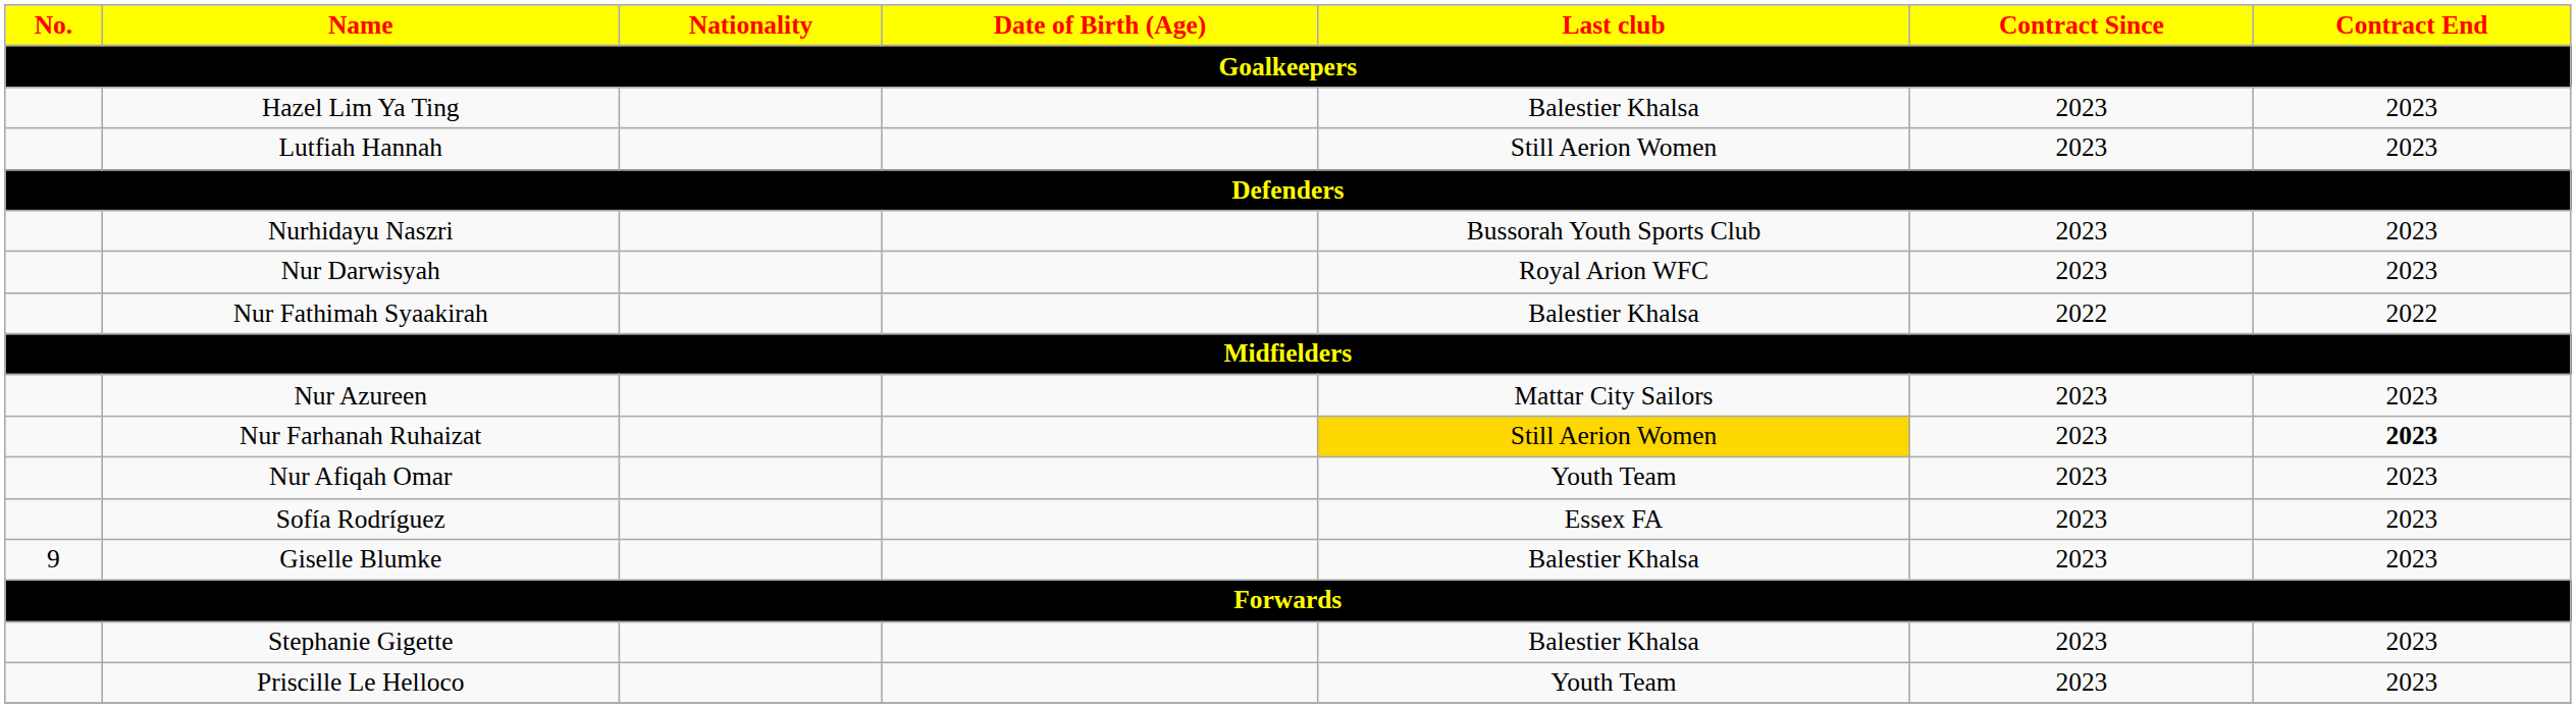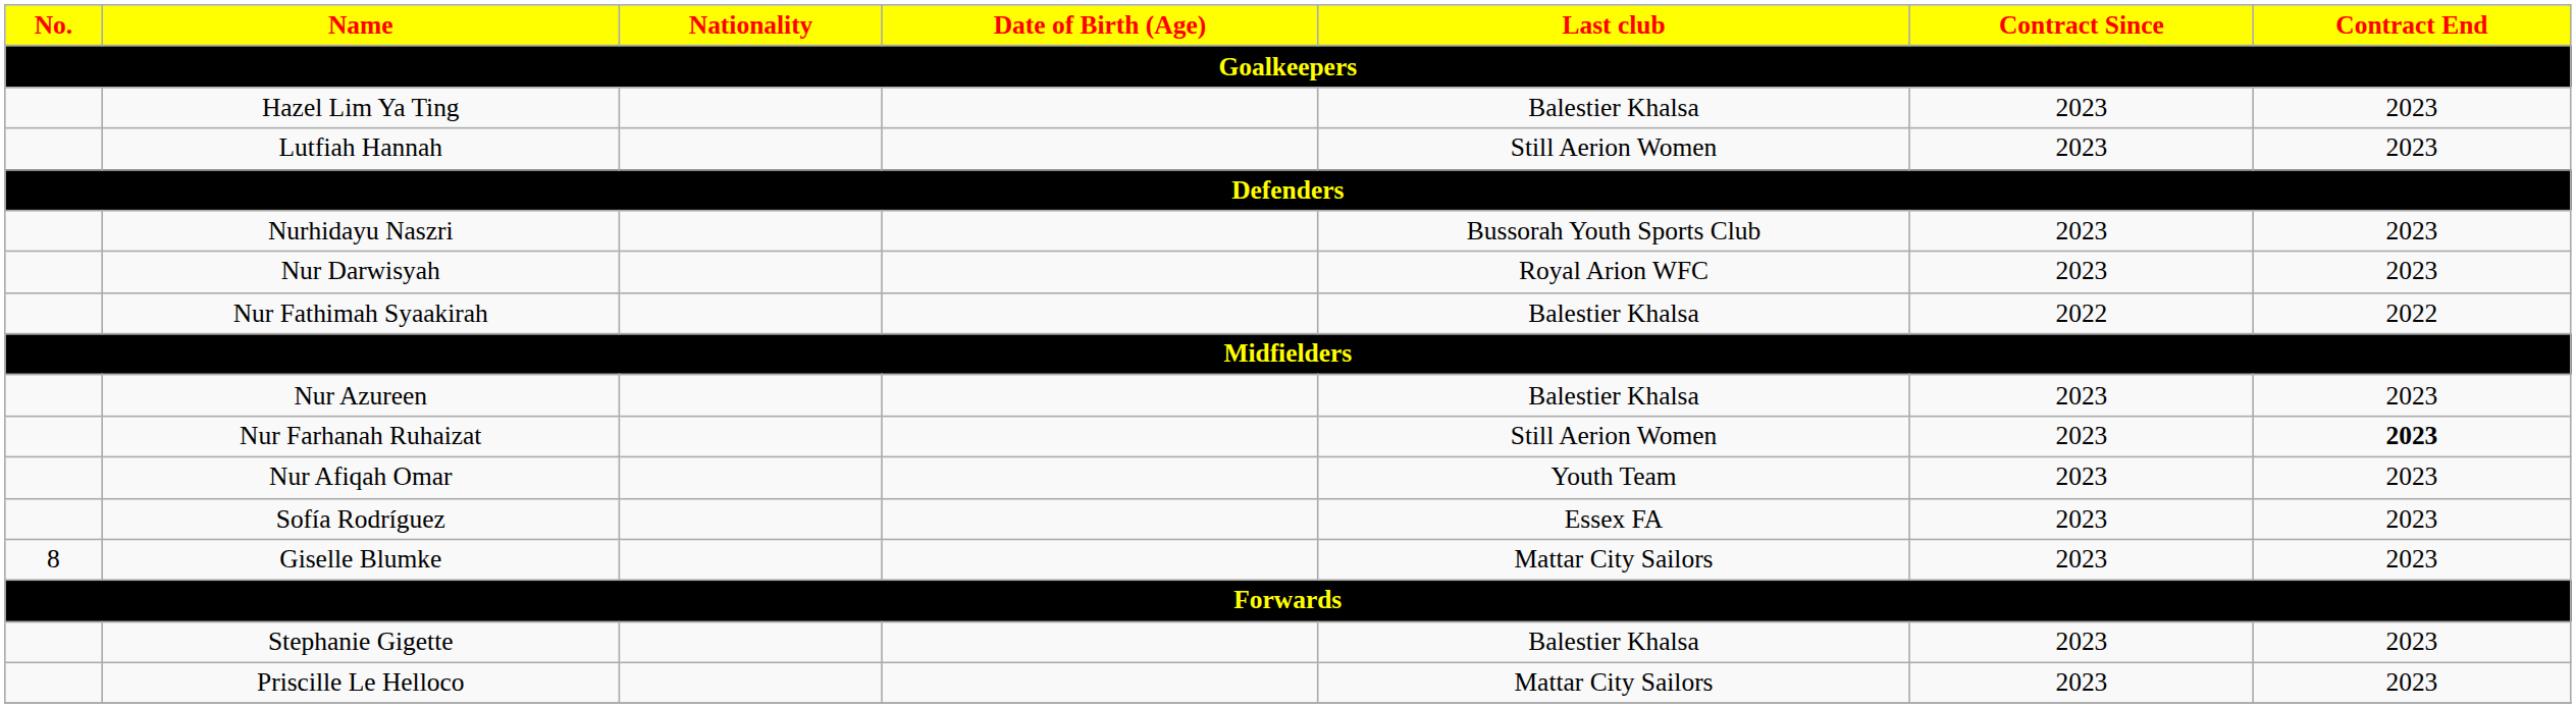Nur Azureen | Last club: Mattar City Sailors -> Balestier Khalsa
Nur Farhanah Ruhaizat | Last club: gold background -> no background
Giselle Blumke | No.: 9 -> 8
Giselle Blumke | Last club: Balestier Khalsa -> Mattar City Sailors
Priscille Le Helloco | Last club: Youth Team -> Mattar City Sailors
